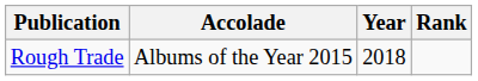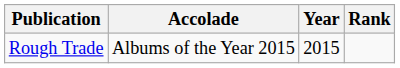Rough Trade | Year: 2018 -> 2015
